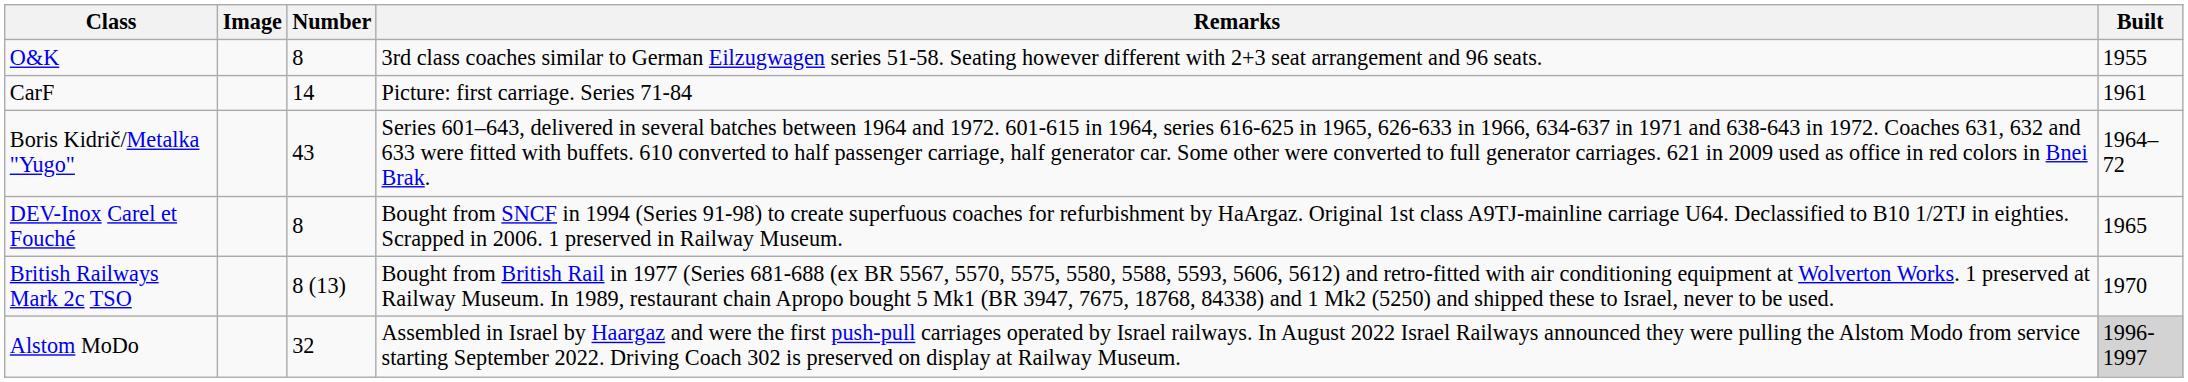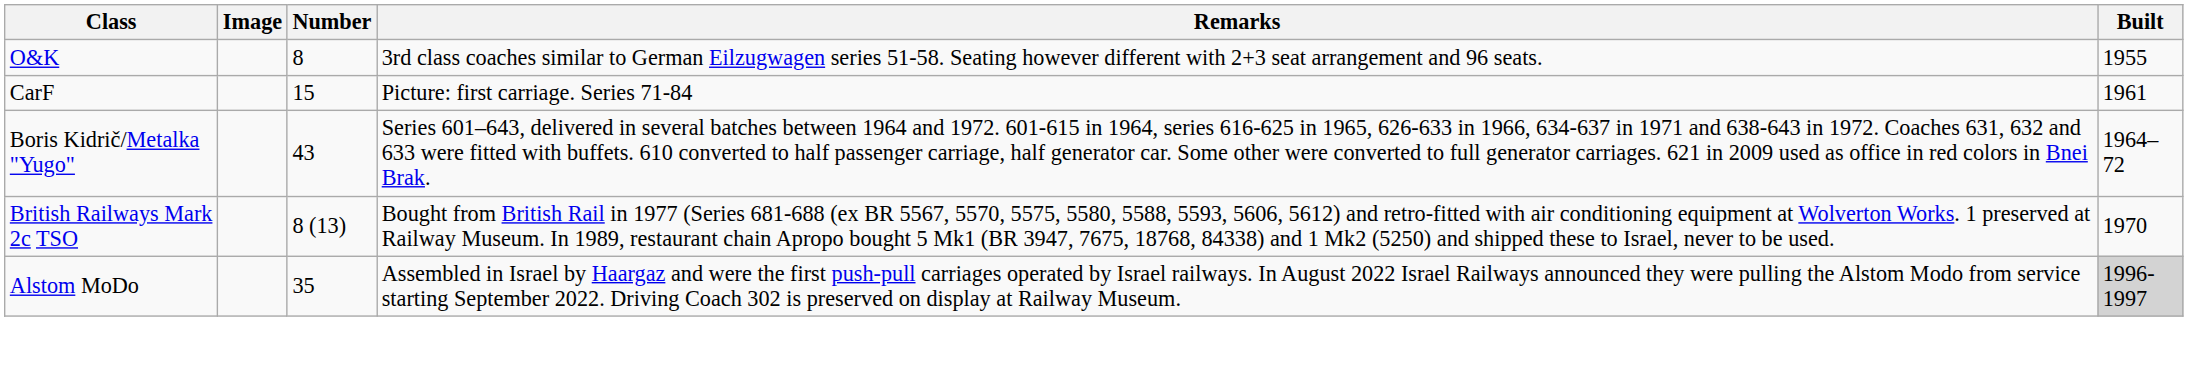CarF | Number: 14 -> 15
- row: DEV-Inox Carel et Fouché | 8 | Bought from SNCF in 1994 (Series 91-98) to create superfuous coaches for refurbishment by HaArgaz. Original 1st class A9TJ-mainline carriage U64. Declassified to B10 1/2TJ in eighties. Scrapped in 2006. 1 preserved in Railway Museum. | 1965
Alstom MoDo | Number: 32 -> 35
